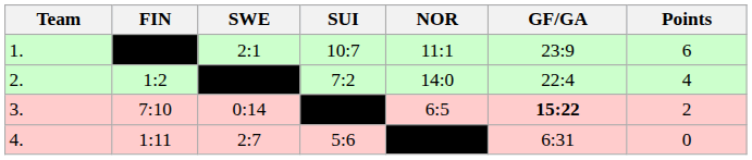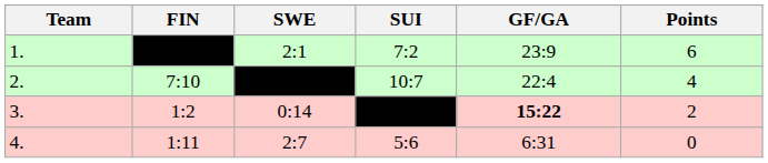- column: NOR | 11:1 | 14:0 | 6:5
1. | SUI: 10:7 -> 7:2
2. | FIN: 1:2 -> 7:10
2. | SUI: 7:2 -> 10:7
3. | FIN: 7:10 -> 1:2
